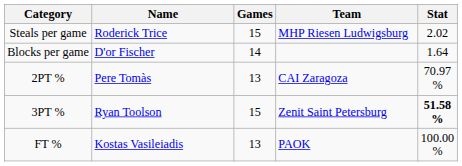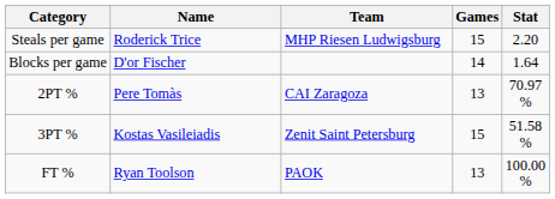columns swapped: Team <-> Games
Steals per game | Stat: 2.02 -> 2.20
3PT % | Name: Ryan Toolson -> Kostas Vasileiadis
3PT % | Stat: bold -> normal
FT % | Name: Kostas Vasileiadis -> Ryan Toolson
